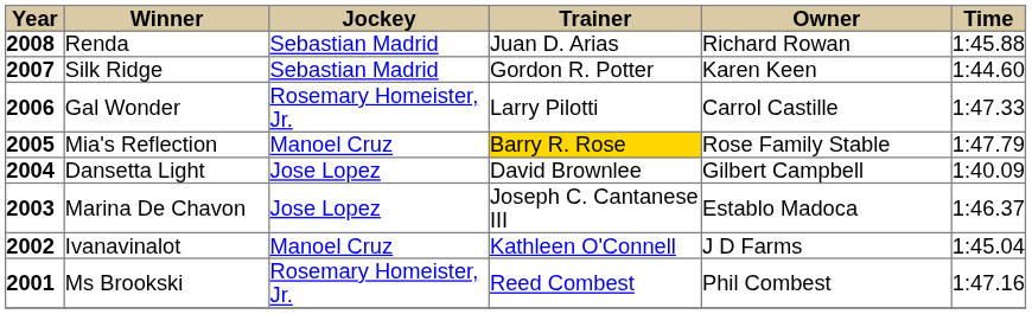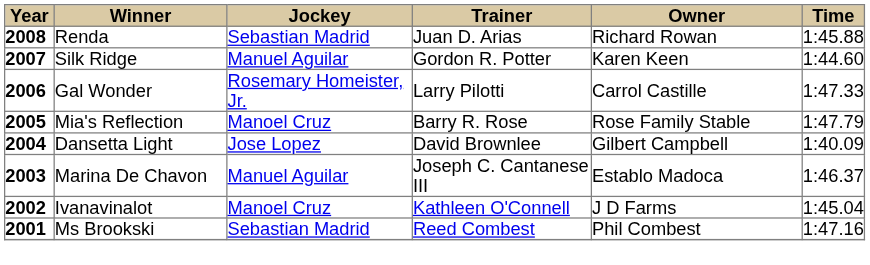Silk Ridge | column 3: Sebastian Madrid -> Manuel Aguilar
Mia's Reflection | column 4: gold background -> no background
Marina De Chavon | column 3: Jose Lopez -> Manuel Aguilar
Ms Brookski | column 3: Rosemary Homeister, Jr. -> Sebastian Madrid
